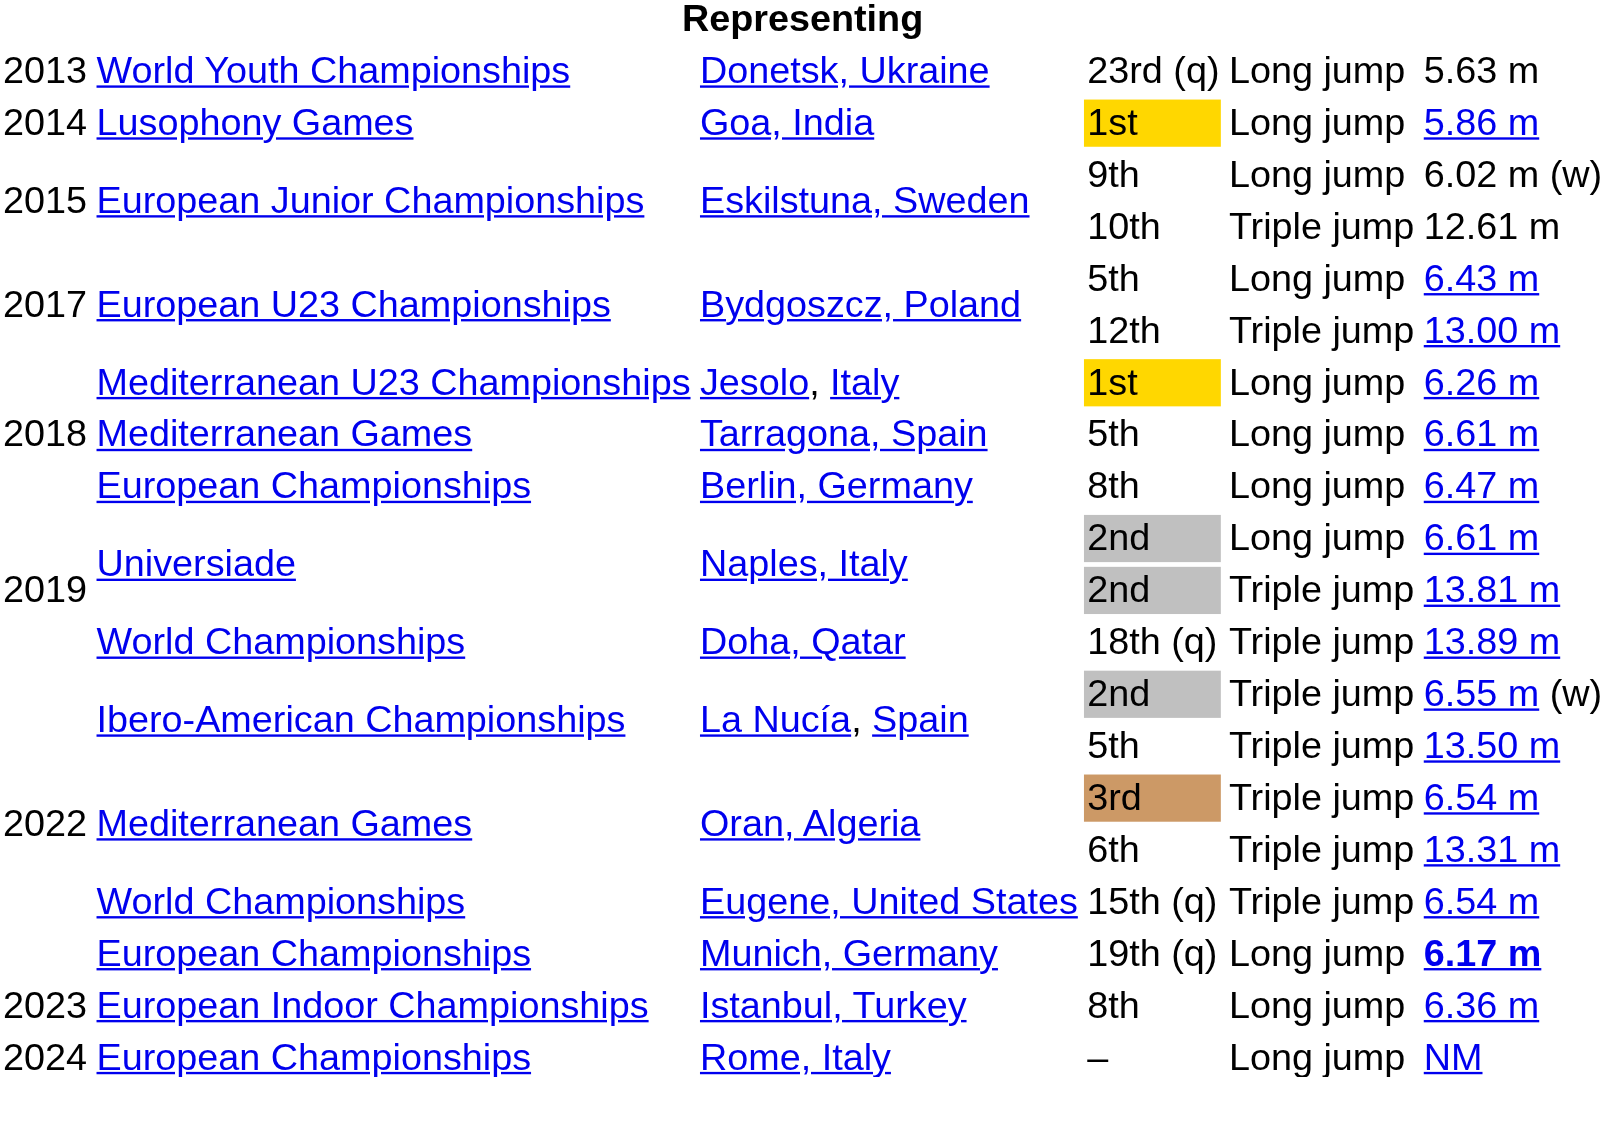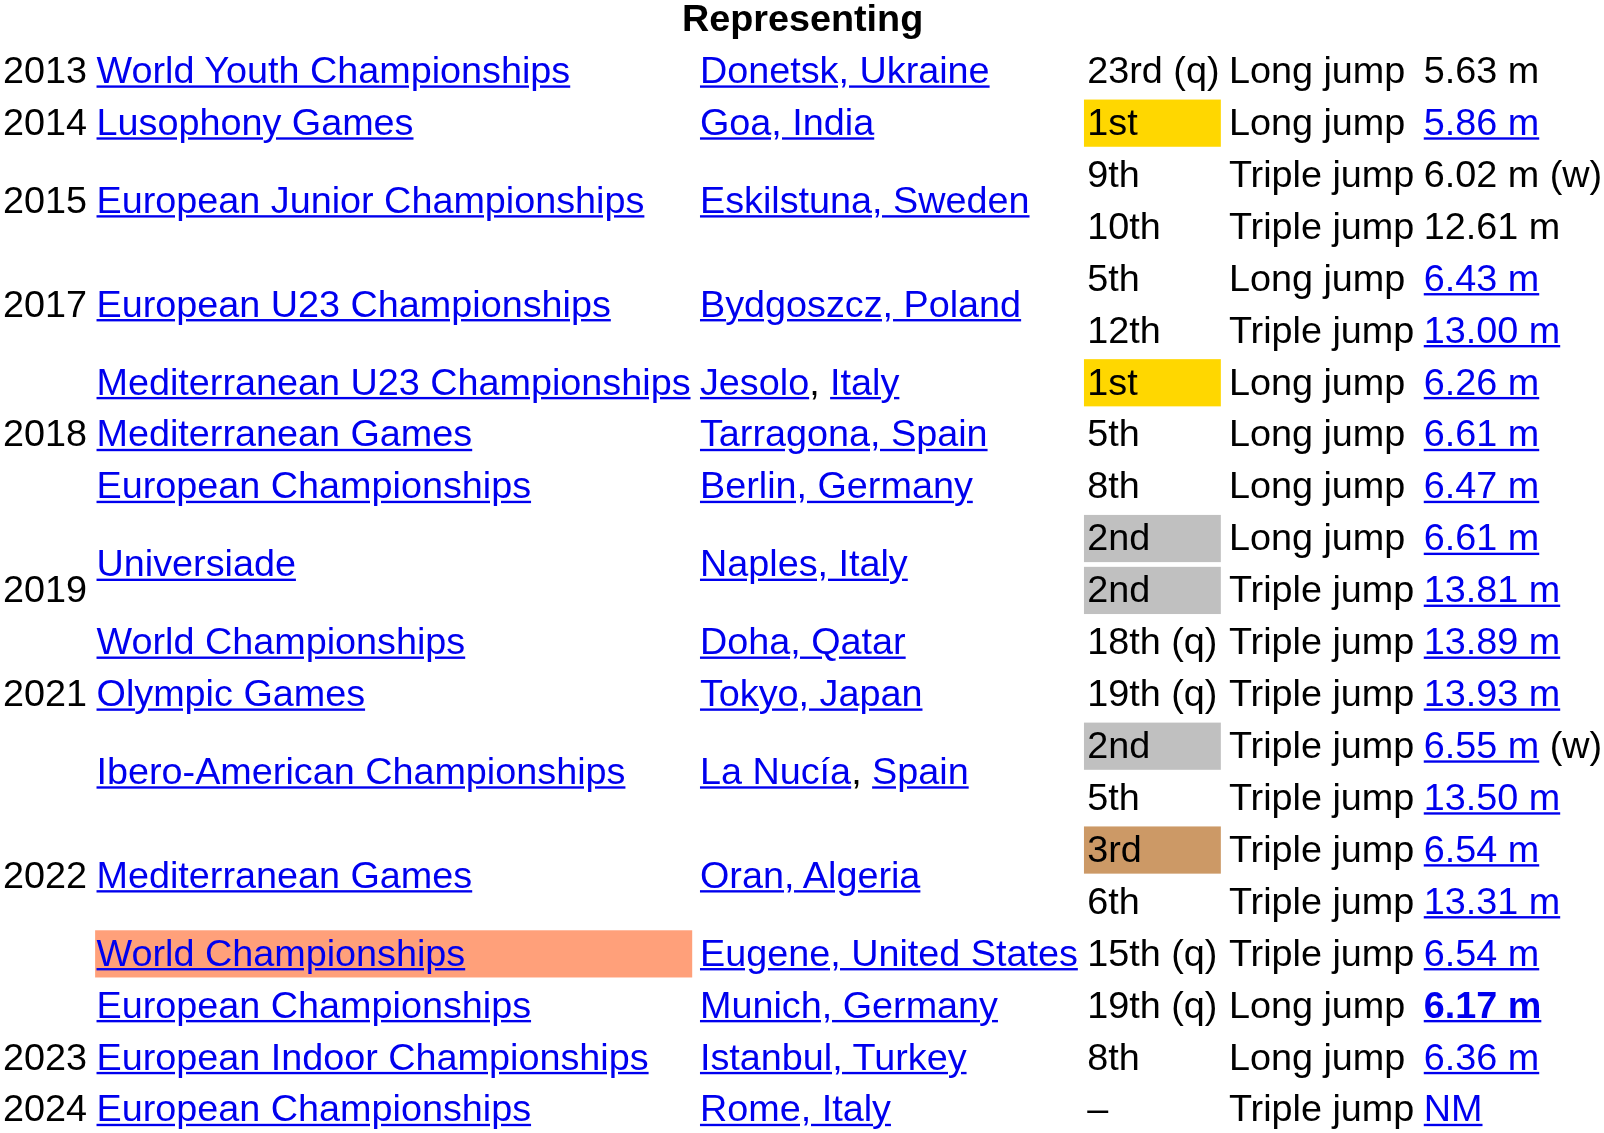Eskilstuna, Sweden / 9th | column 5: Long jump -> Triple jump
+ row: 2021 | Olympic Games | Tokyo, Japan | 19th (q) | Triple jump | 13.93 m
Eugene, United States | column 2: no background -> lightsalmon background
Rome, Italy | column 5: Long jump -> Triple jump
